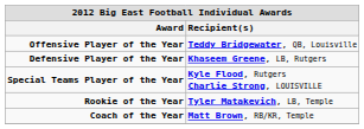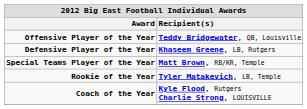Special Teams Player of the Year | Recipient(s): Kyle Flood, Rutgers Charlie Strong, LOUISVILLE -> Matt Brown, RB/KR, Temple
Coach of the Year | Recipient(s): Matt Brown, RB/KR, Temple -> Kyle Flood, Rutgers Charlie Strong, LOUISVILLE
